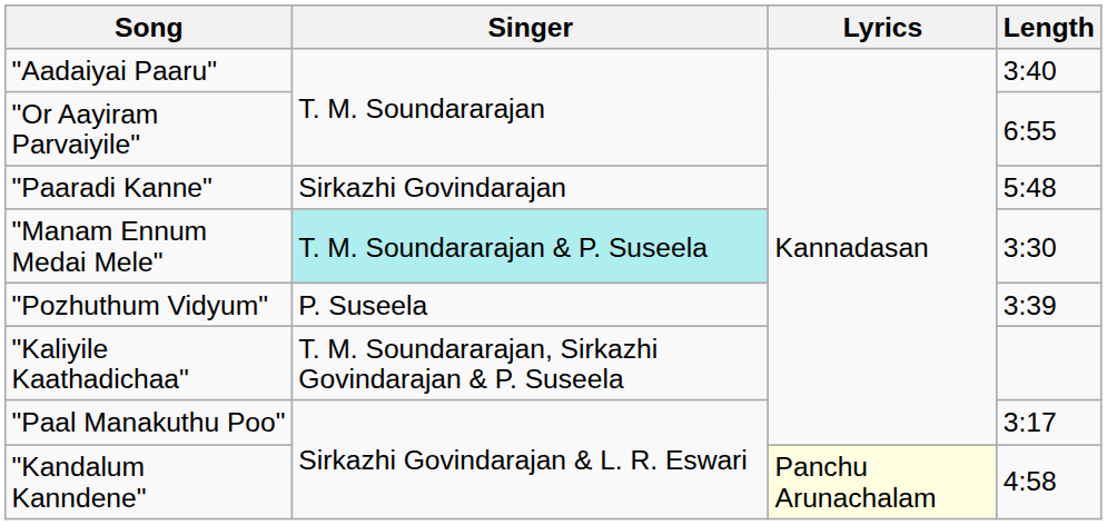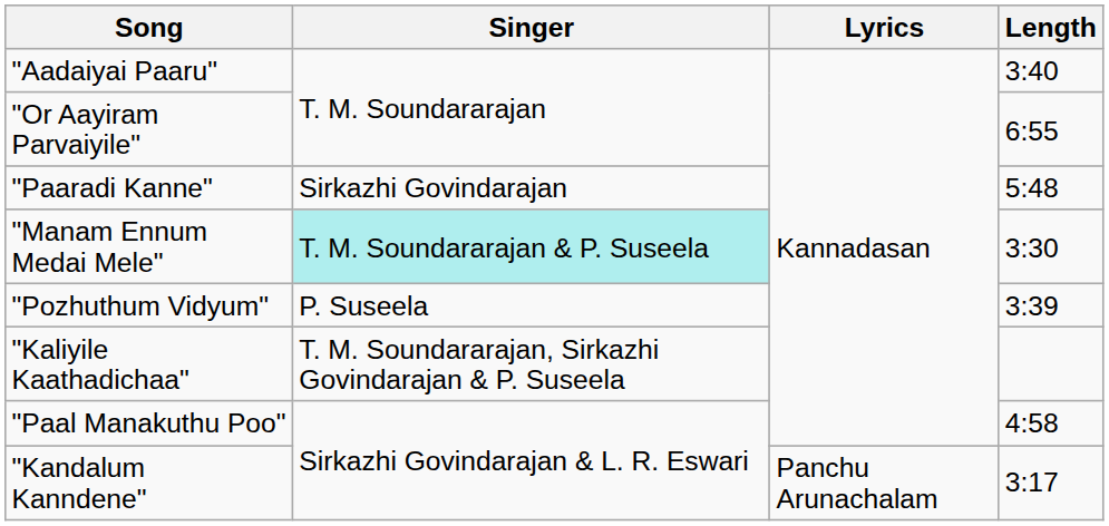"Paal Manakuthu Poo" | Length: 3:17 -> 4:58
"Kandalum Kanndene" | Lyrics: lightyellow background -> no background
"Kandalum Kanndene" | Length: 4:58 -> 3:17
